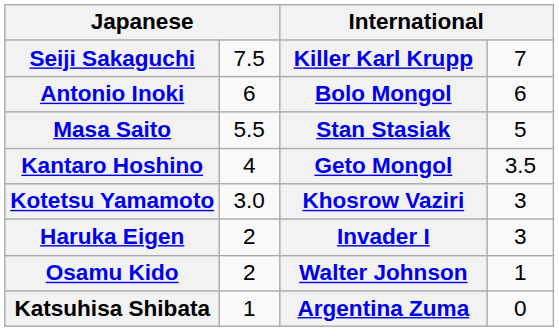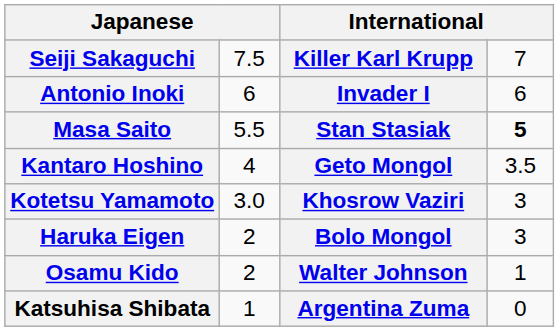Antonio Inoki | column 3: Bolo Mongol -> Invader I
Masa Saito | column 4: normal -> bold
Haruka Eigen | column 3: Invader I -> Bolo Mongol
